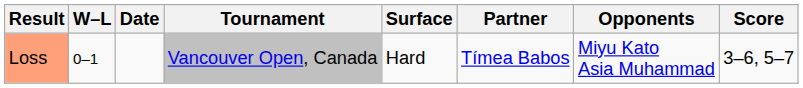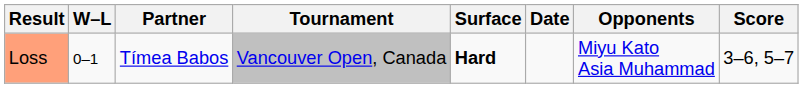columns swapped: Date <-> Partner
Loss | Surface: normal -> bold
